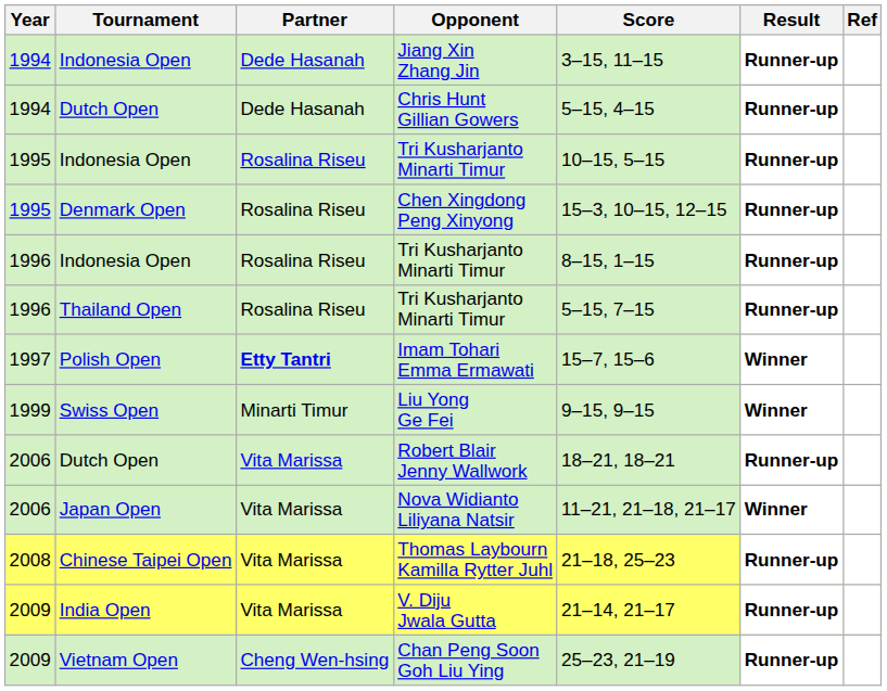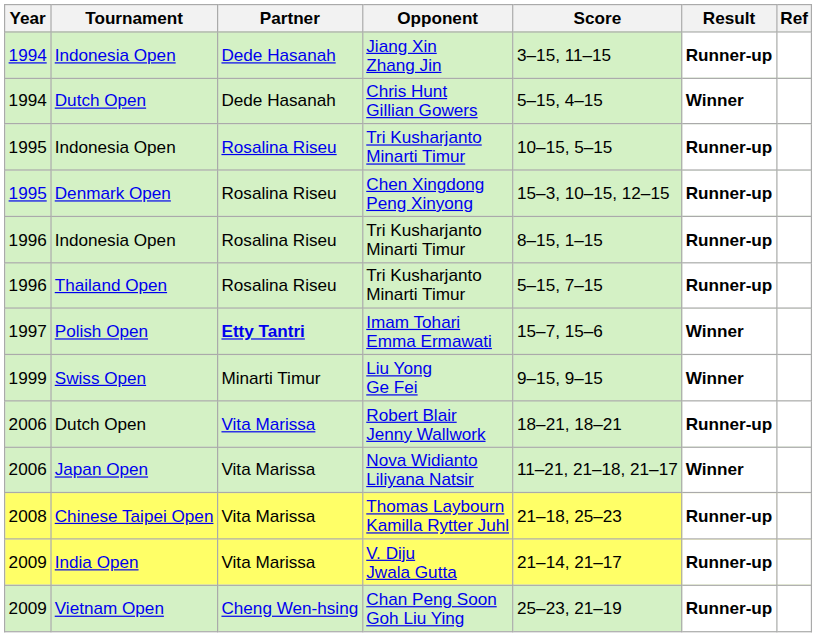Chris Hunt Gillian Gowers | Result: Runner-up -> Winner
